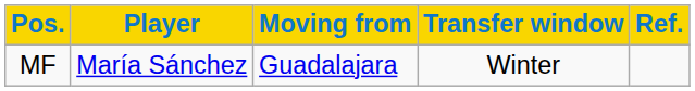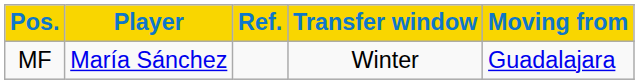columns swapped: Moving from <-> Ref.
